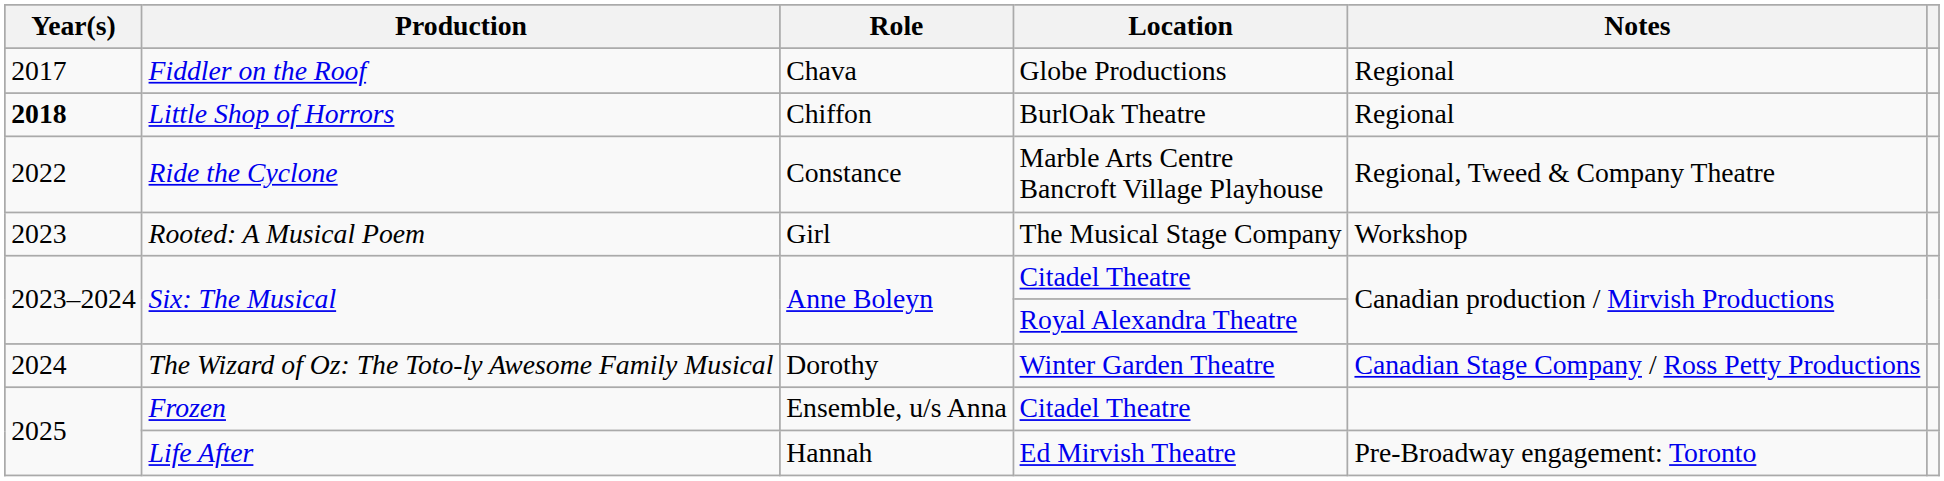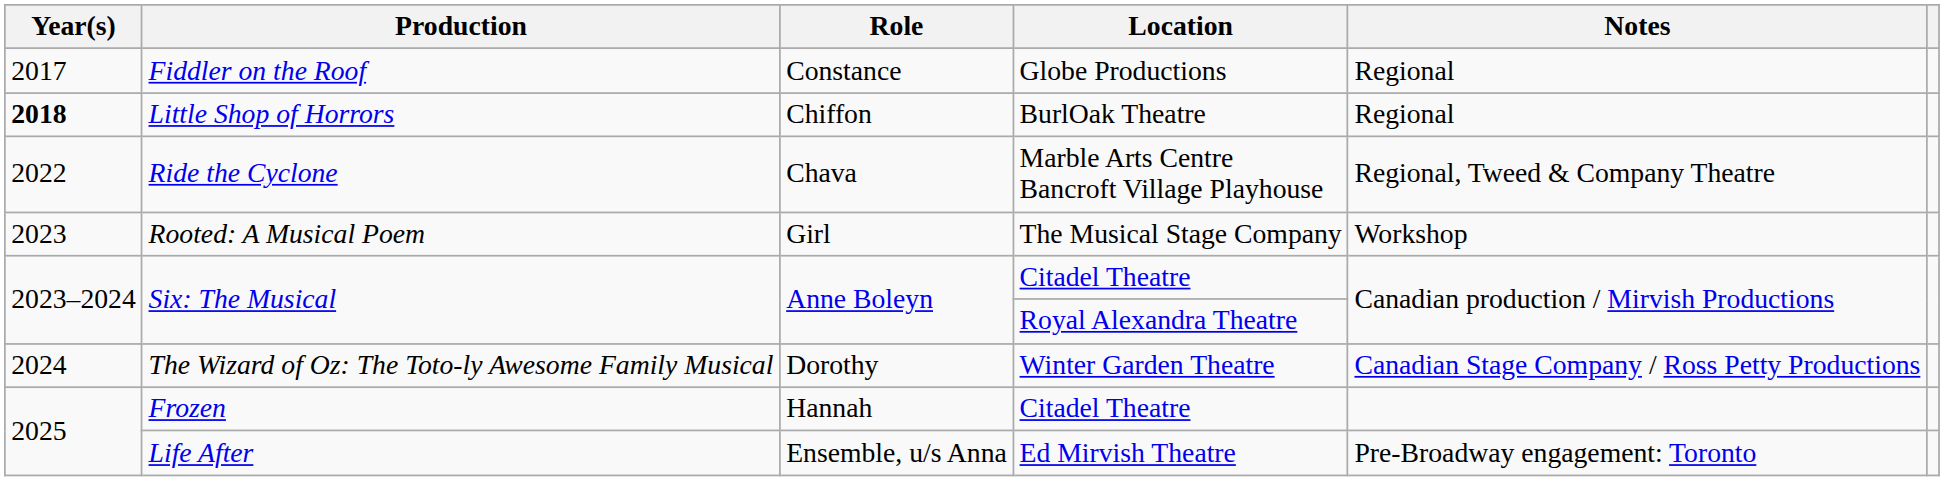Fiddler on the Roof | Role: Chava -> Constance
Ride the Cyclone | Role: Constance -> Chava
Frozen | Role: Ensemble, u/s Anna -> Hannah
Life After | Role: Hannah -> Ensemble, u/s Anna
